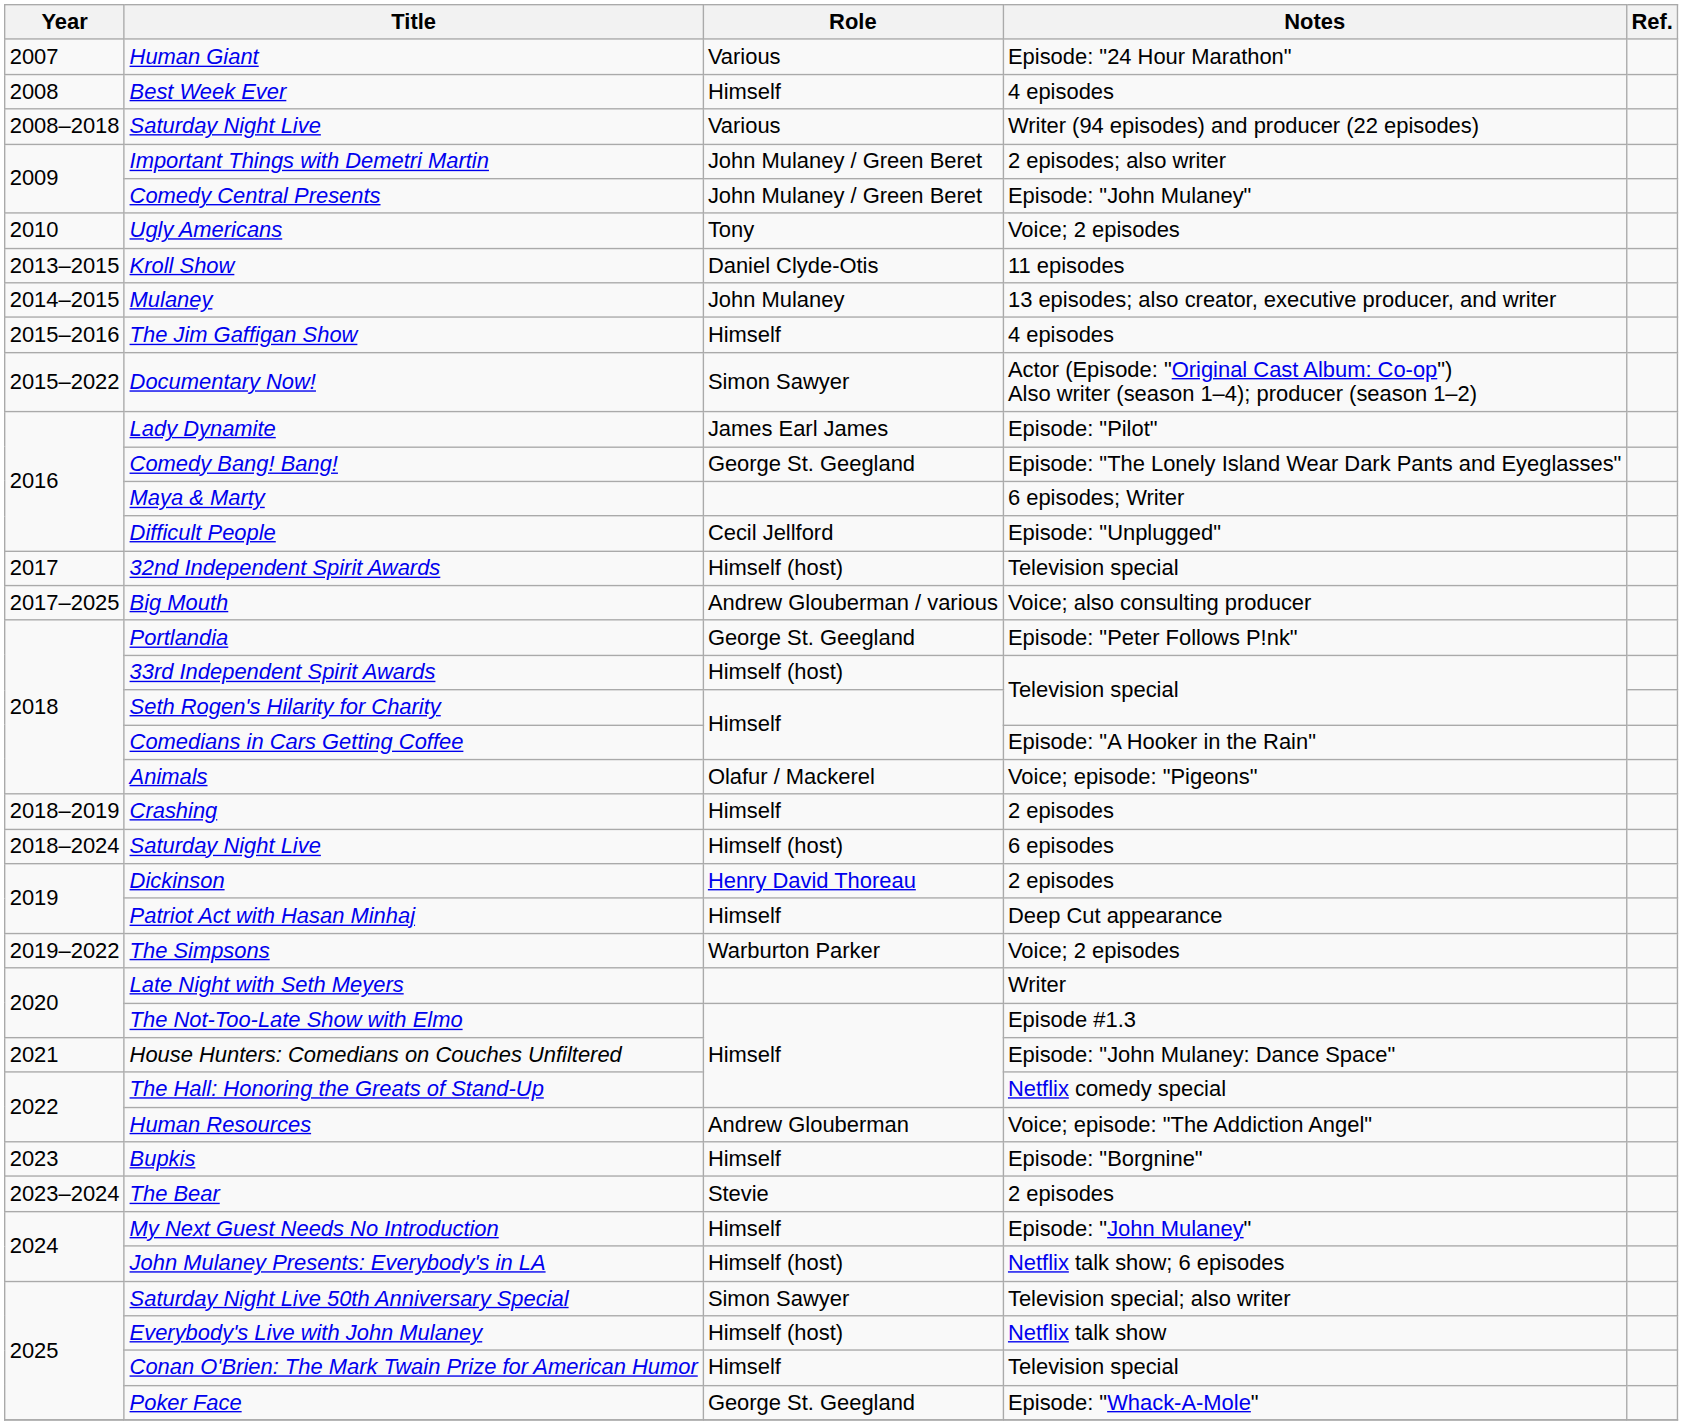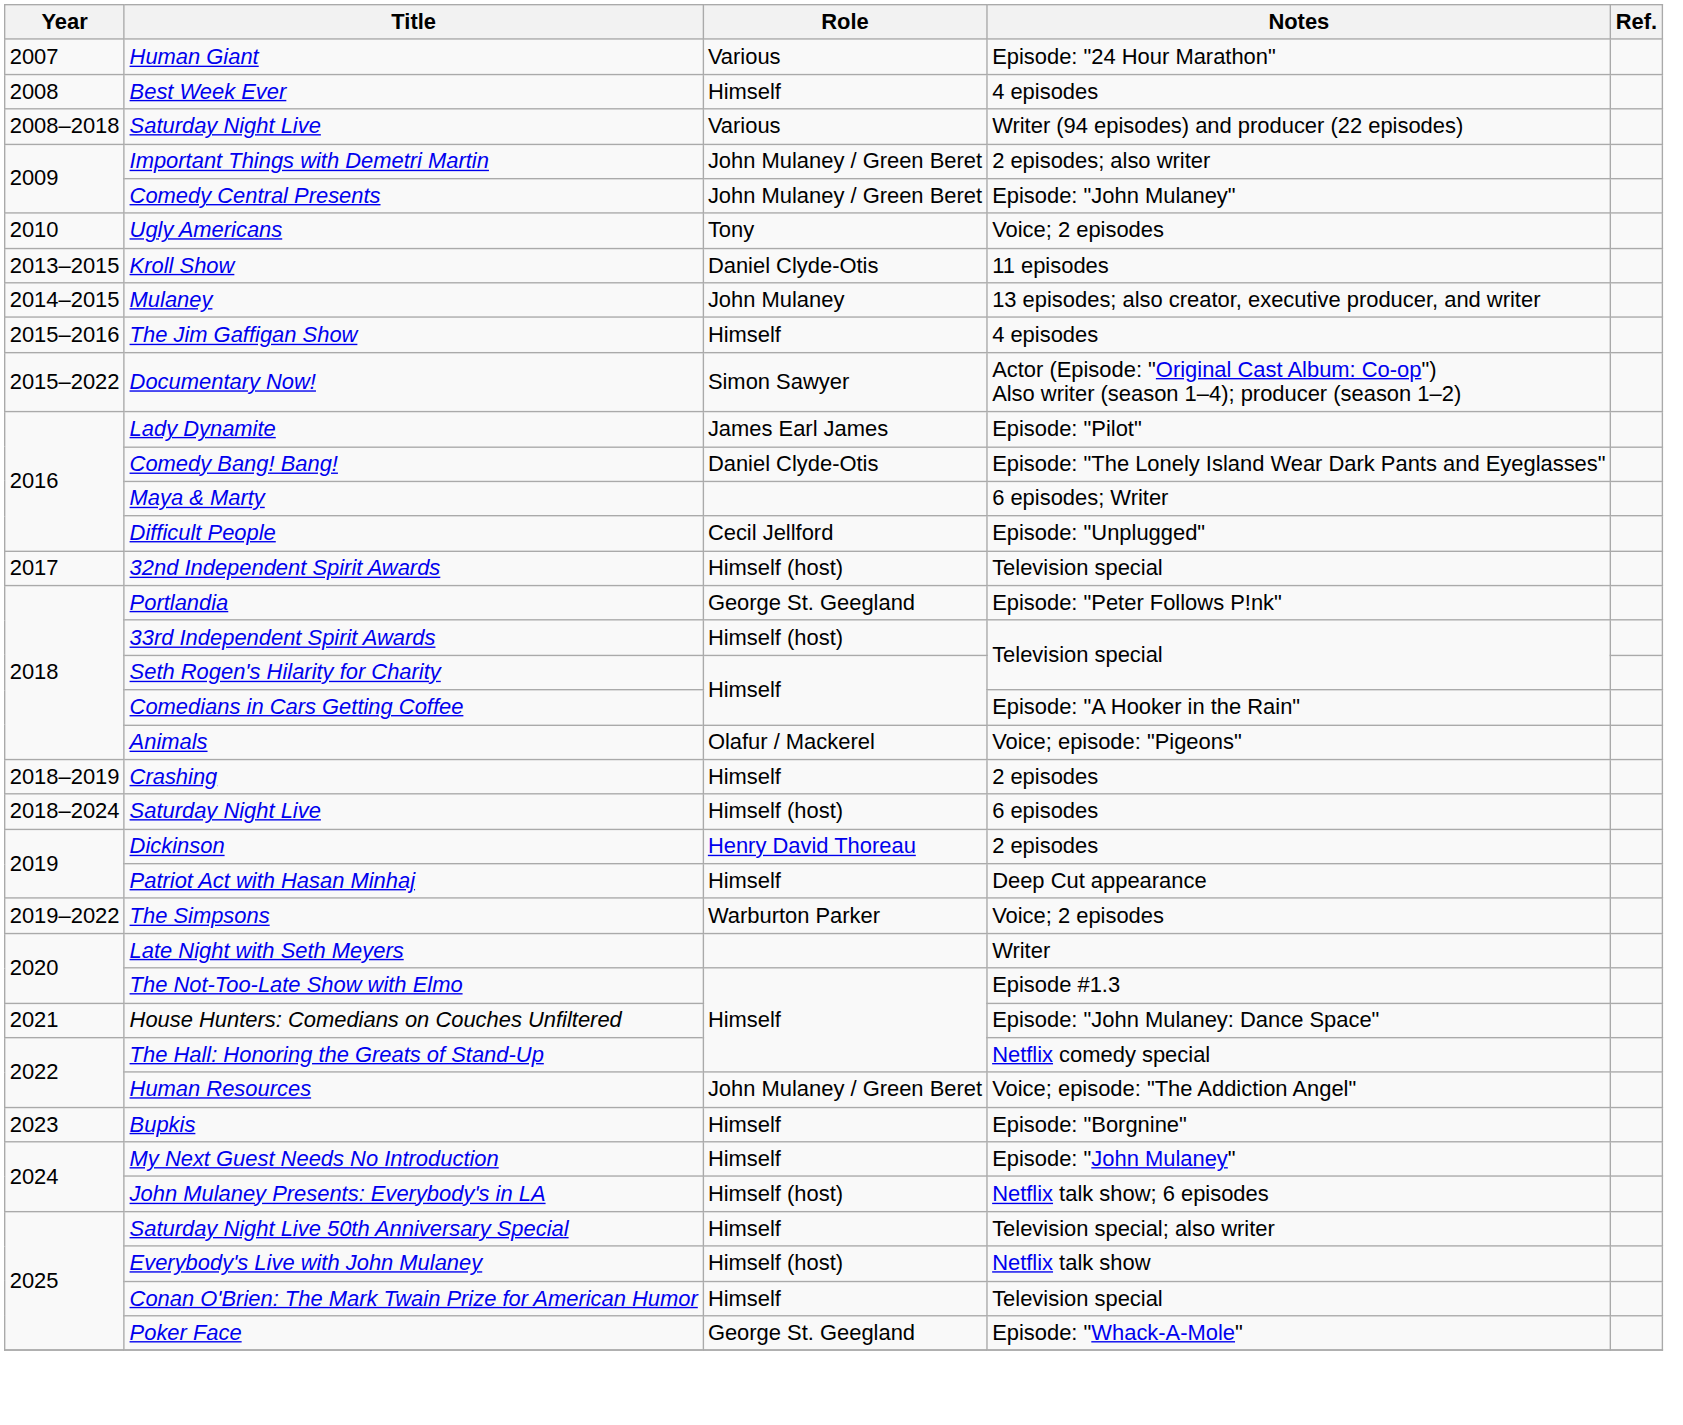Comedy Bang! Bang! | Role: George St. Geegland -> Daniel Clyde-Otis
- row: 2017–2025 | Big Mouth | Andrew Glouberman / various | Voice; also consulting producer
Human Resources | Role: Andrew Glouberman -> John Mulaney / Green Beret
- row: 2023–2024 | The Bear | Stevie | 2 episodes
Saturday Night Live 50th Anniversary Special | Role: Simon Sawyer -> Himself
